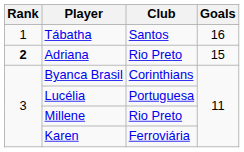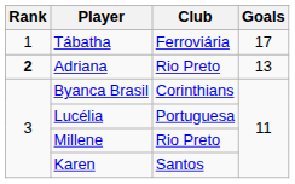Tábatha | Club: Santos -> Ferroviária
Tábatha | Goals: 16 -> 17
Adriana | Goals: 15 -> 13
Karen | Club: Ferroviária -> Santos
